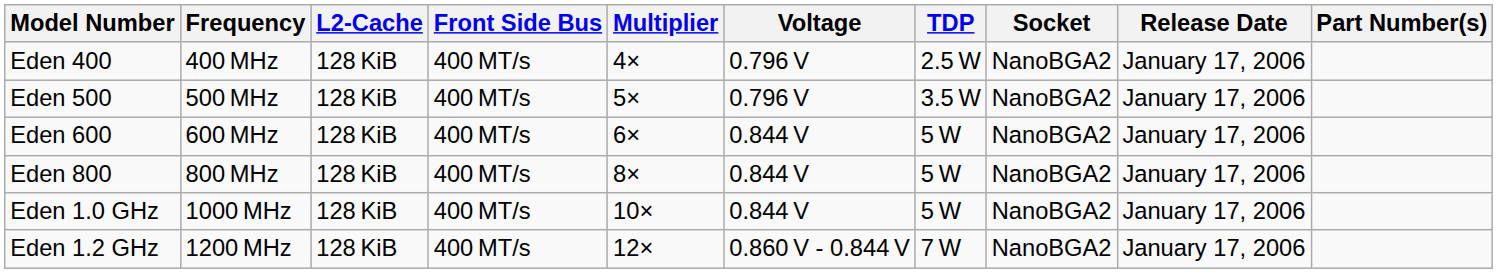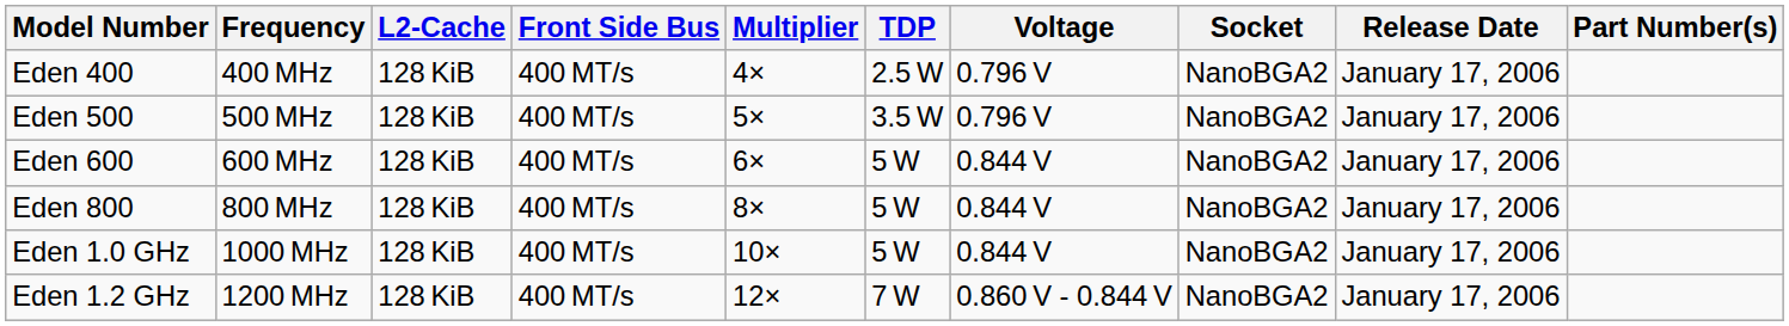columns swapped: Voltage <-> TDP
